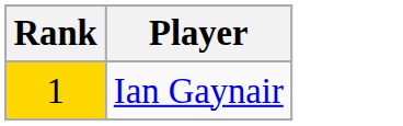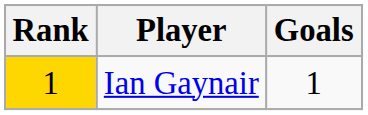+ column: Goals | 1
